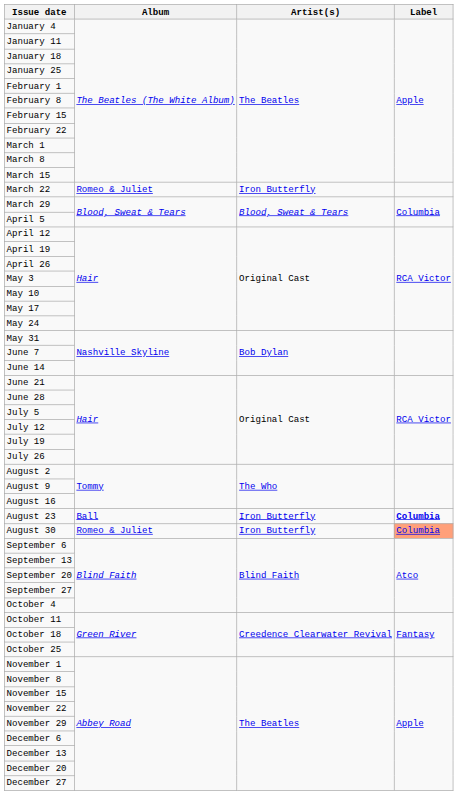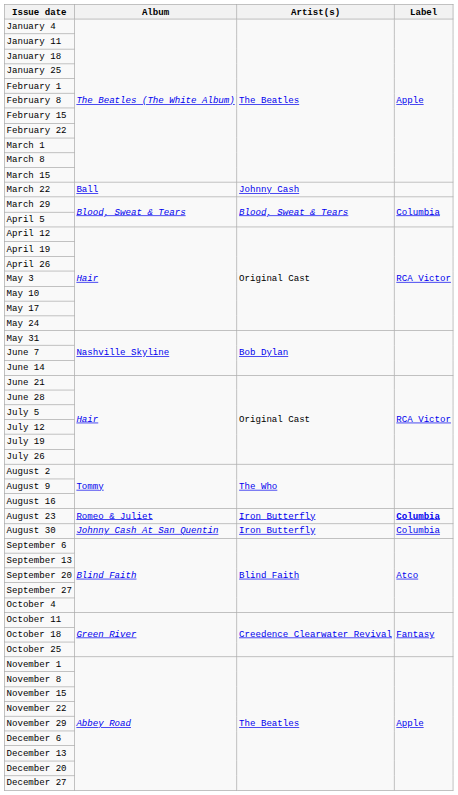March 22 | Album: Romeo & Juliet -> Ball
March 22 | Artist(s): Iron Butterfly -> Johnny Cash
August 23 | Album: Ball -> Romeo & Juliet
August 30 | Album: Romeo & Juliet -> Johnny Cash At San Quentin
August 30 | Label: lightsalmon background -> no background
